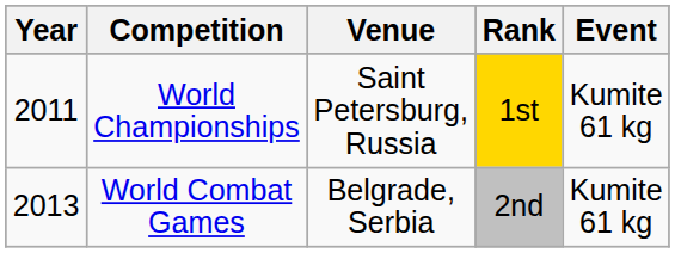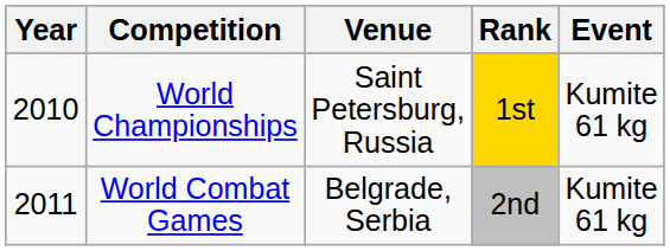World Championships | Year: 2011 -> 2010
World Combat Games | Year: 2013 -> 2011
